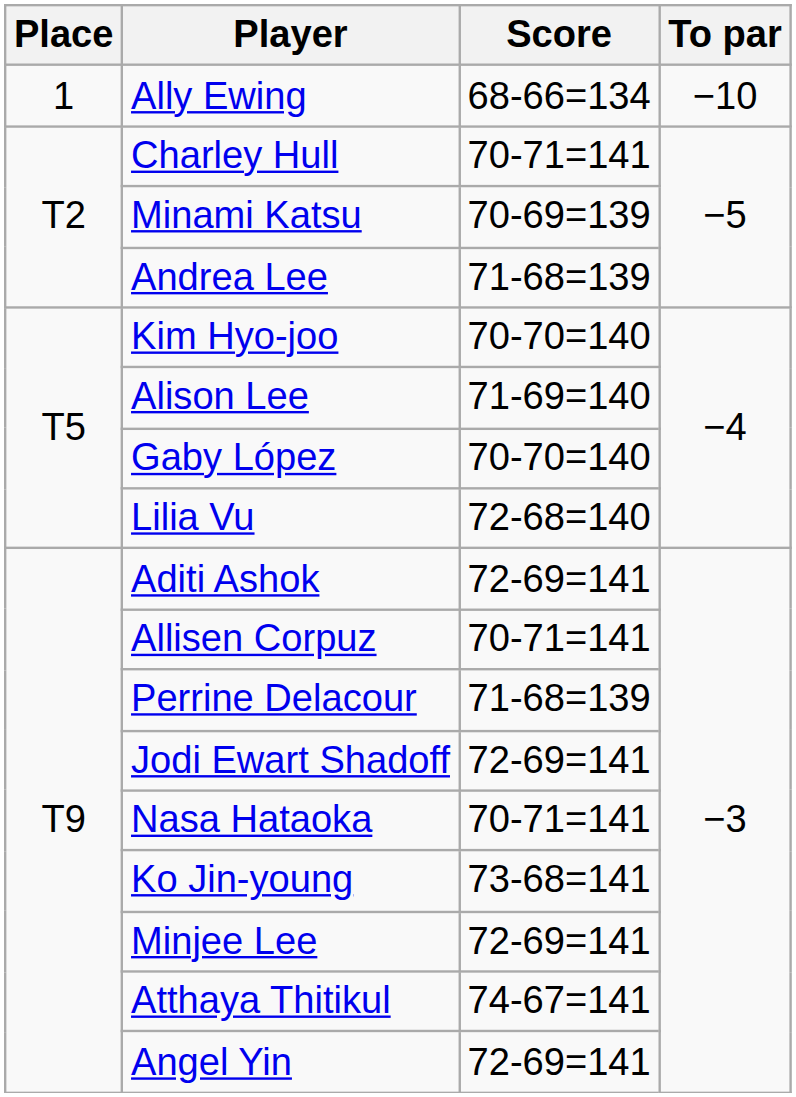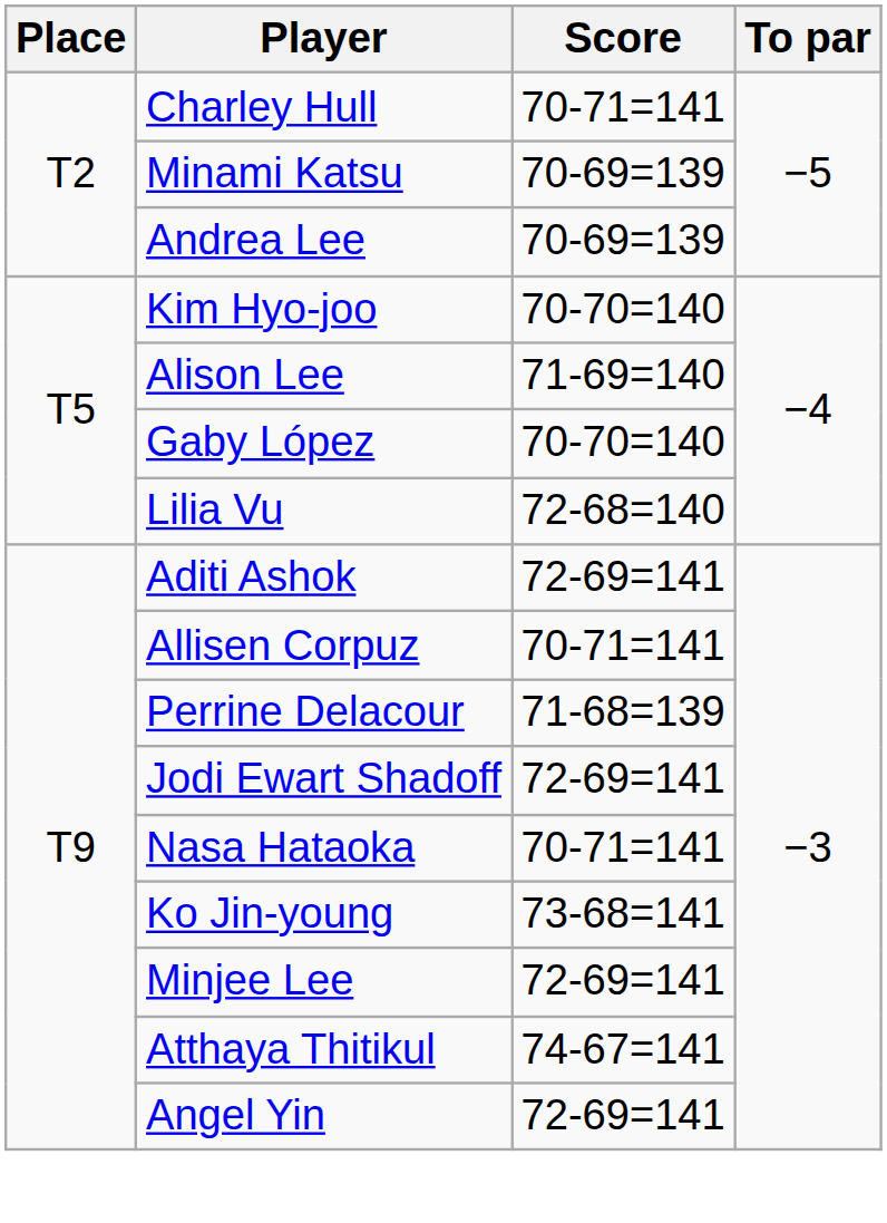- row: 1 | Ally Ewing | 68-66=134 | −10
Andrea Lee | Score: 71-68=139 -> 70-69=139
